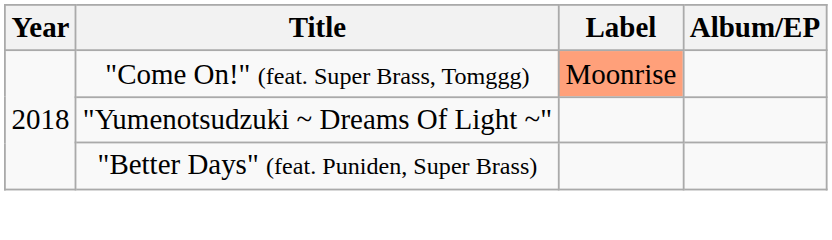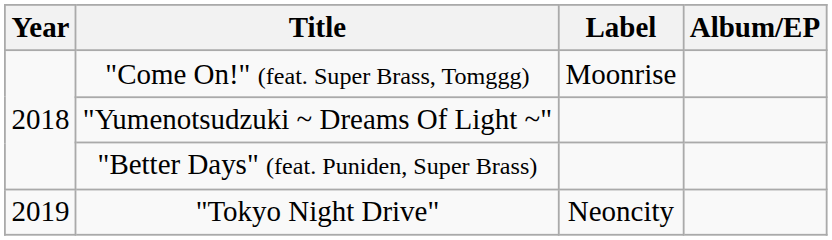"Come On!" (feat. Super Brass, Tomggg) | Label: lightsalmon background -> no background
+ row: 2019 | "Tokyo Night Drive" | Neoncity
